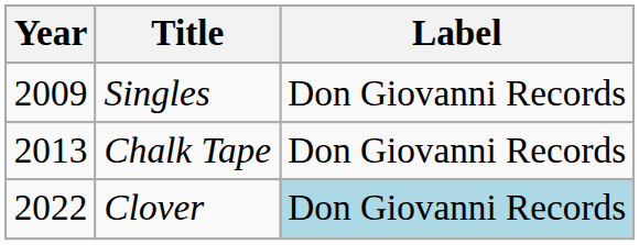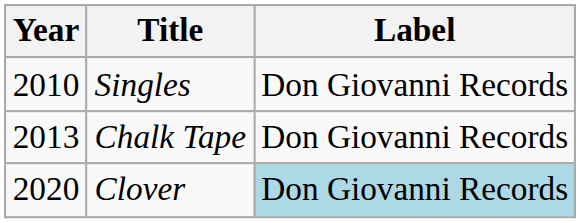Singles | Year: 2009 -> 2010
Clover | Year: 2022 -> 2020
